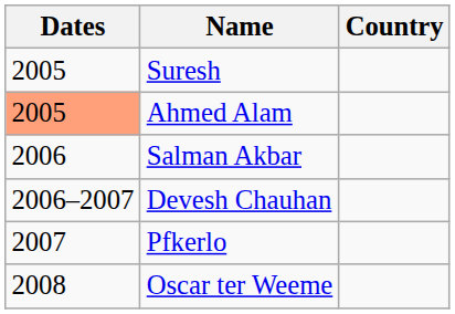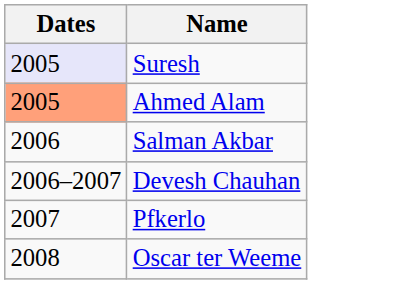- column: Country
Suresh | Dates: no background -> lavender background
